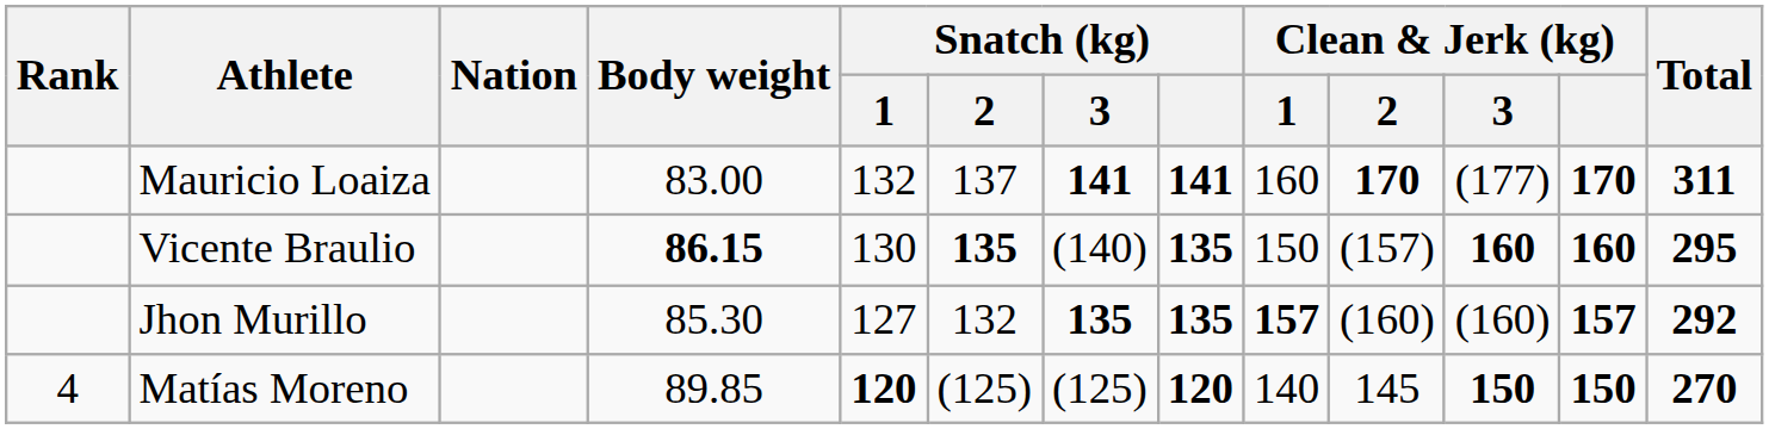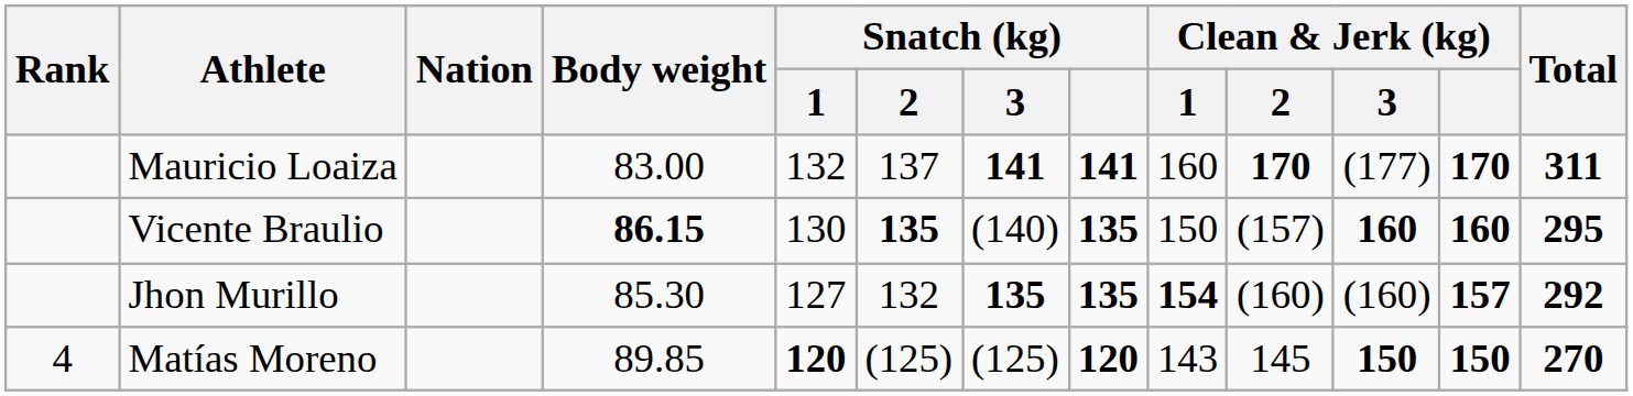Jhon Murillo | Clean & Jerk (kg) / 1: 157 -> 154
Matías Moreno | Clean & Jerk (kg) / 1: 140 -> 143
